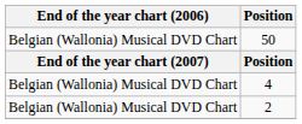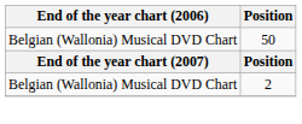- row: Belgian (Wallonia) Musical DVD Chart | 4
